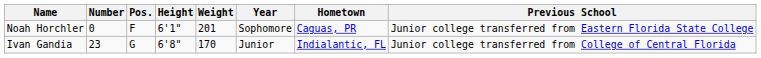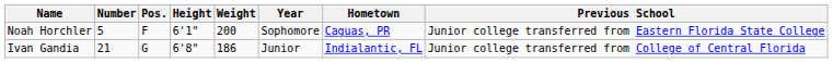Noah Horchler | Number: 0 -> 5
Noah Horchler | Weight: 201 -> 200
Ivan Gandia | Number: 23 -> 21
Ivan Gandia | Weight: 170 -> 186
